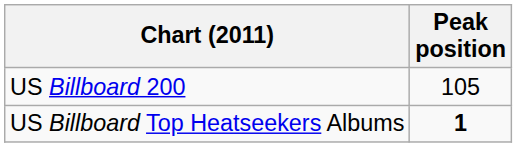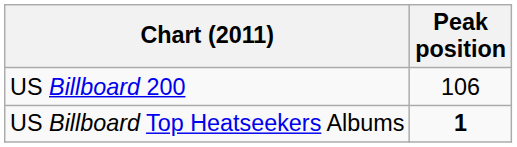US Billboard 200 | Peak position: 105 -> 106
